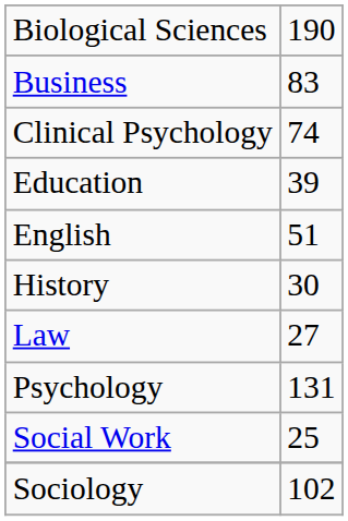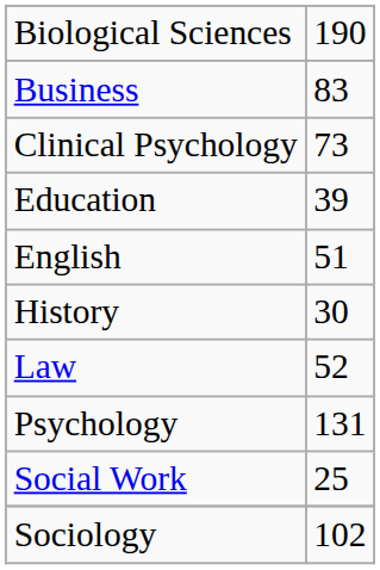Clinical Psychology | column 2: 74 -> 73
Law | column 2: 27 -> 52
